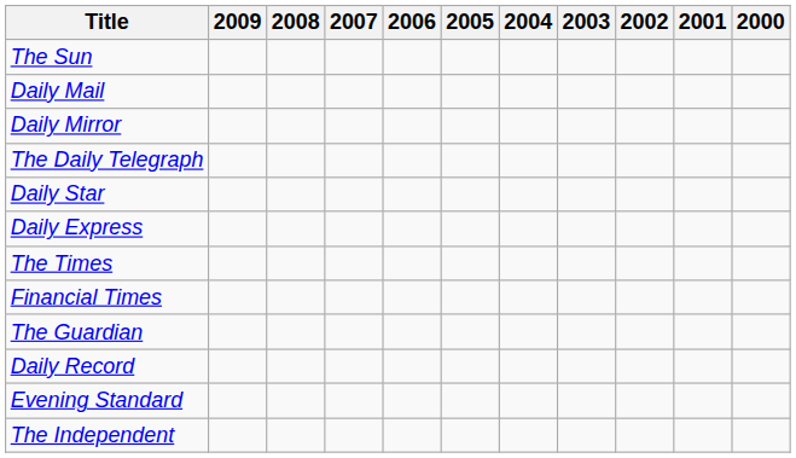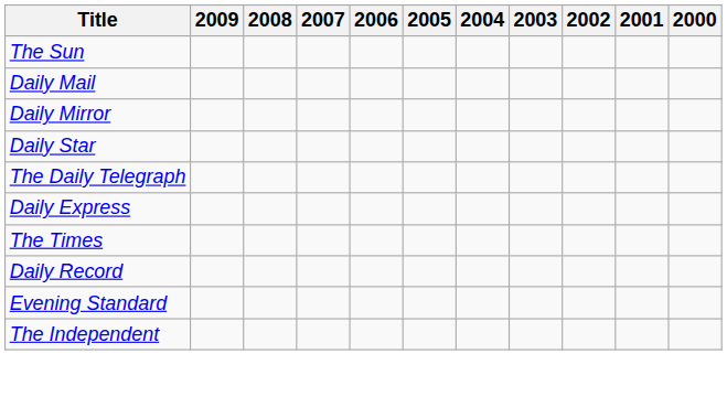rows swapped: The Daily Telegraph <-> Daily Star
- row: Financial Times
- row: The Guardian
